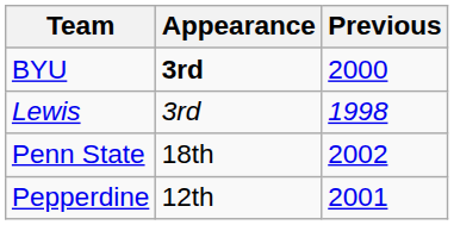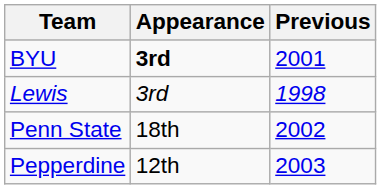BYU | Previous: 2000 -> 2001
Pepperdine | Previous: 2001 -> 2003
